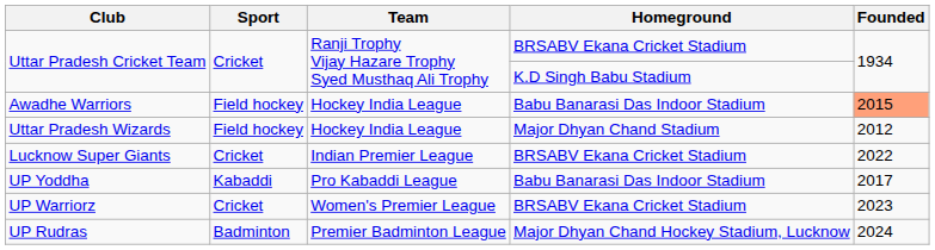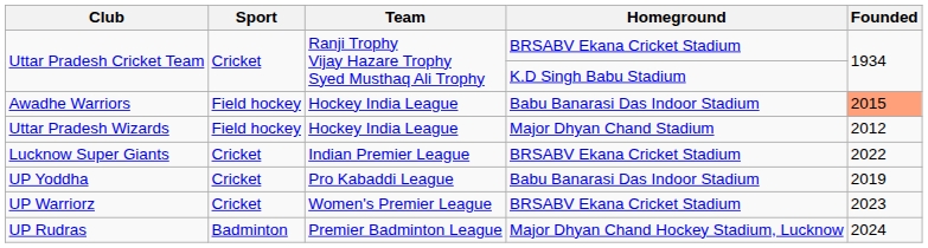UP Yoddha | Sport: Kabaddi -> Cricket
UP Yoddha | Founded: 2017 -> 2019
